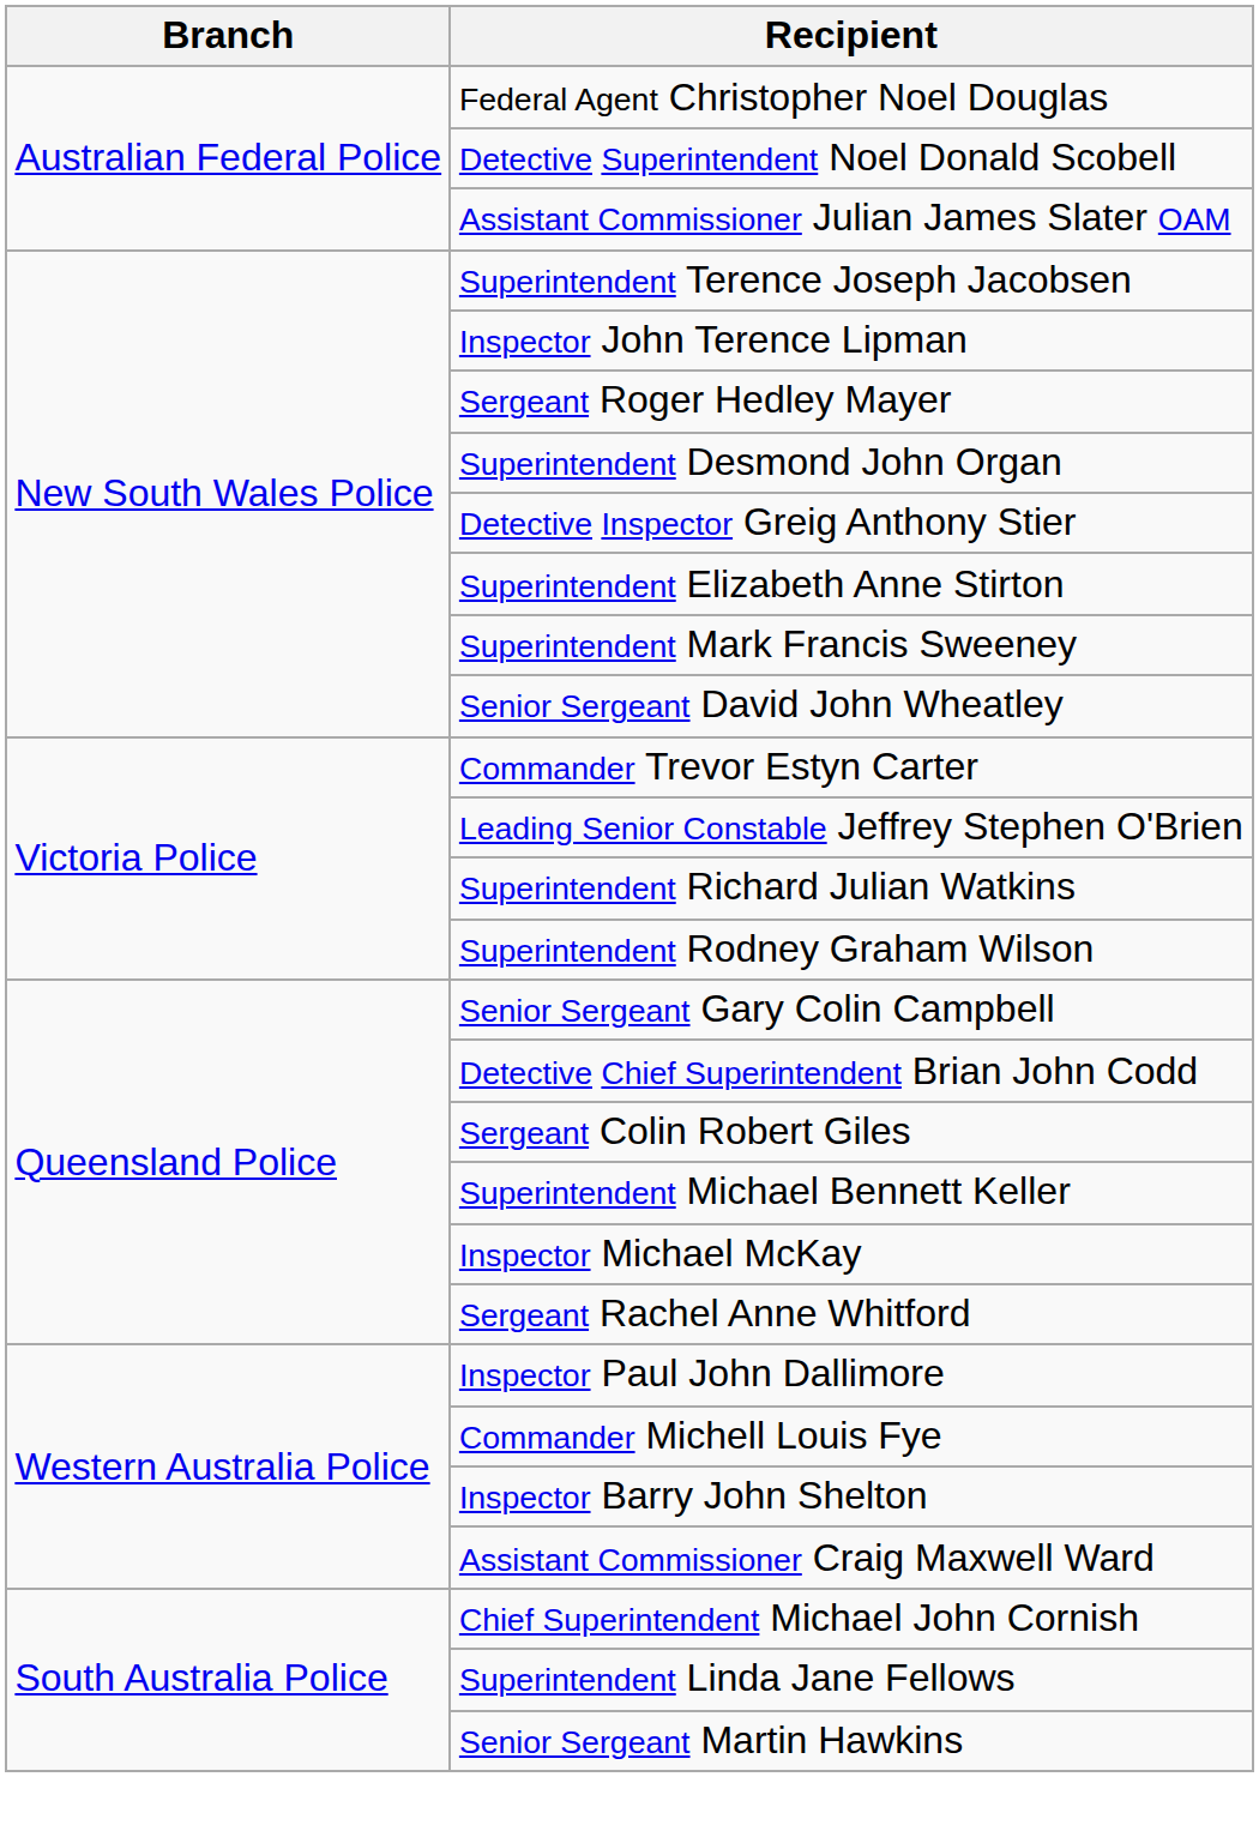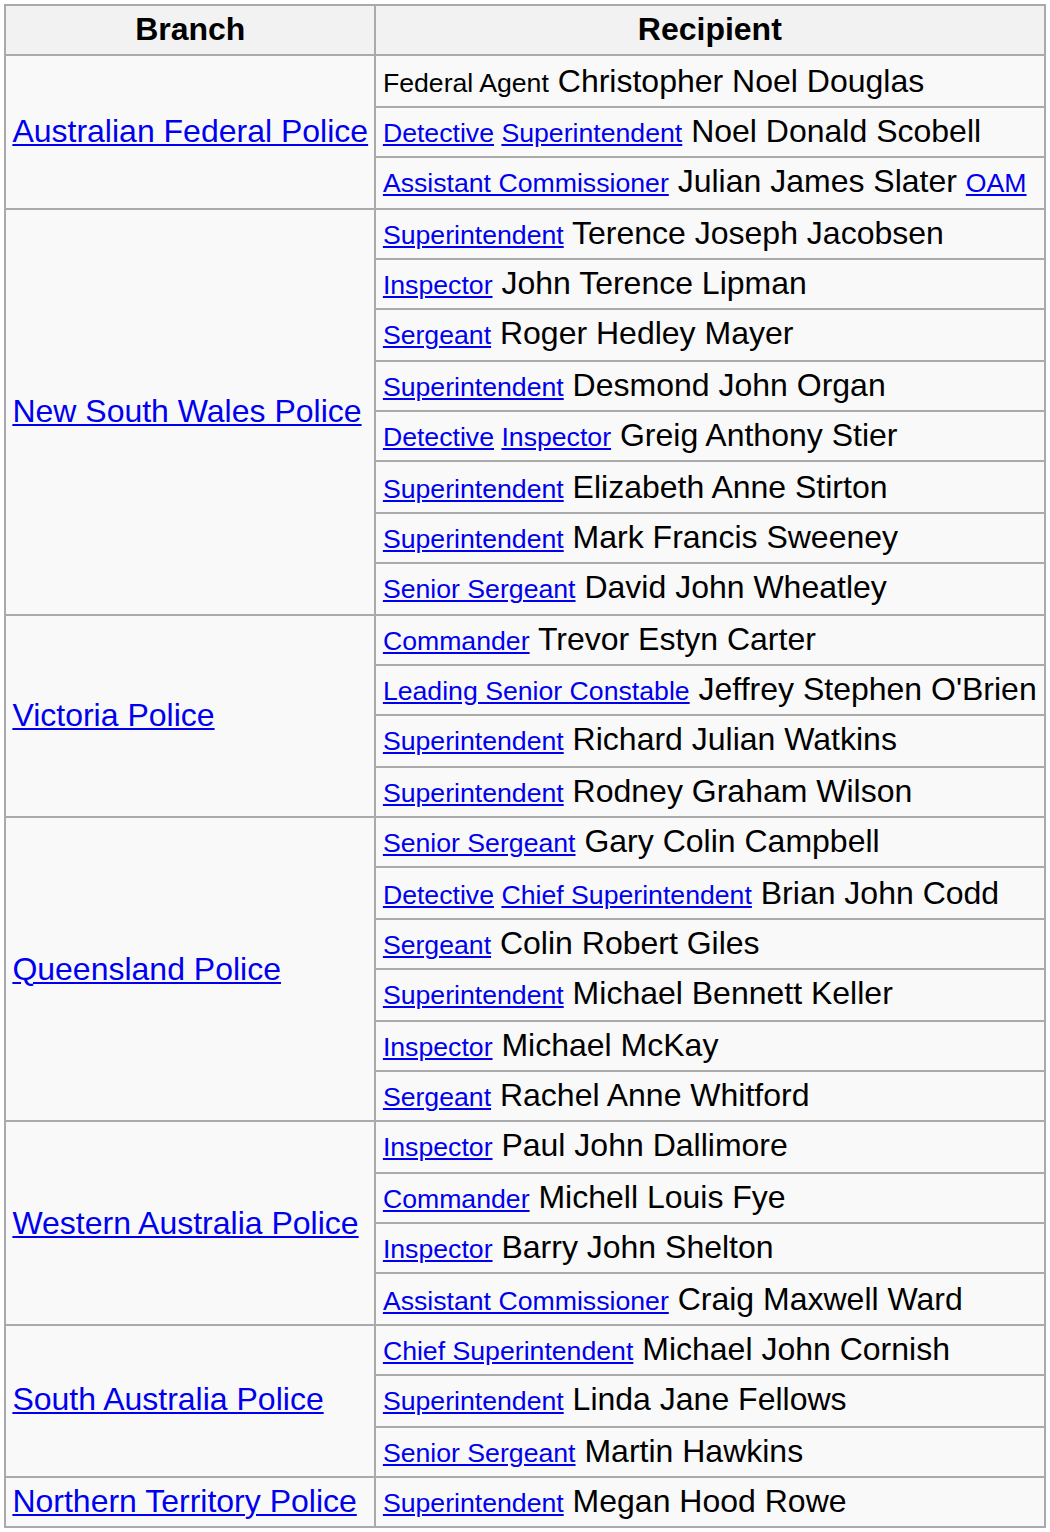+ row: Northern Territory Police | Superintendent Megan Hood Rowe
